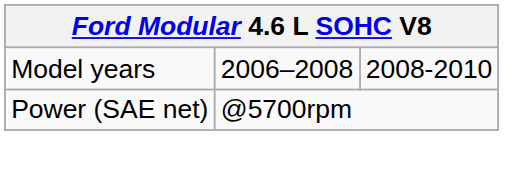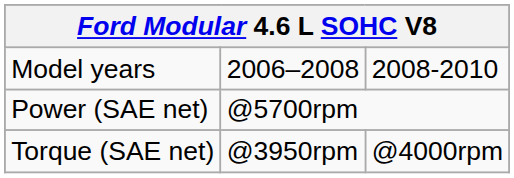+ row: Torque (SAE net) | @3950rpm | @4000rpm
